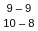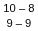rows swapped: 10 – 8 <-> 9 – 9
